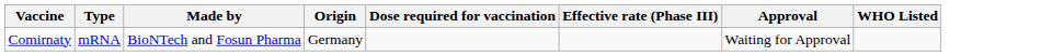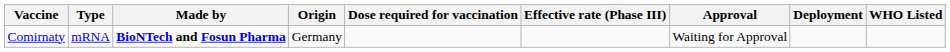+ column: Deployment
Comirnaty | Made by: normal -> bold
